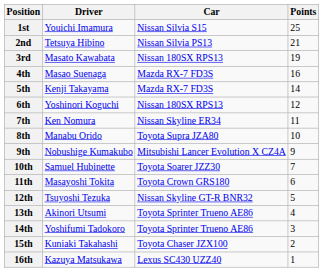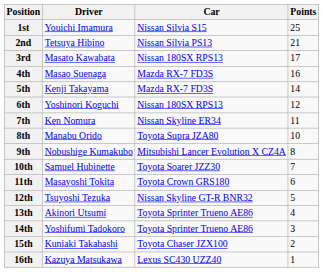3rd | Points: 19 -> 17
9th | Points: 9 -> 8
